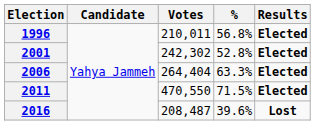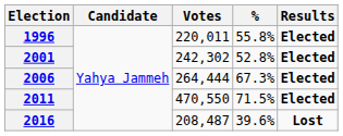1996 | Votes: 210,011 -> 220,011
1996 | %: 56.8% -> 55.8%
2006 | Votes: 264,404 -> 264,444
2006 | %: 63.3% -> 67.3%
